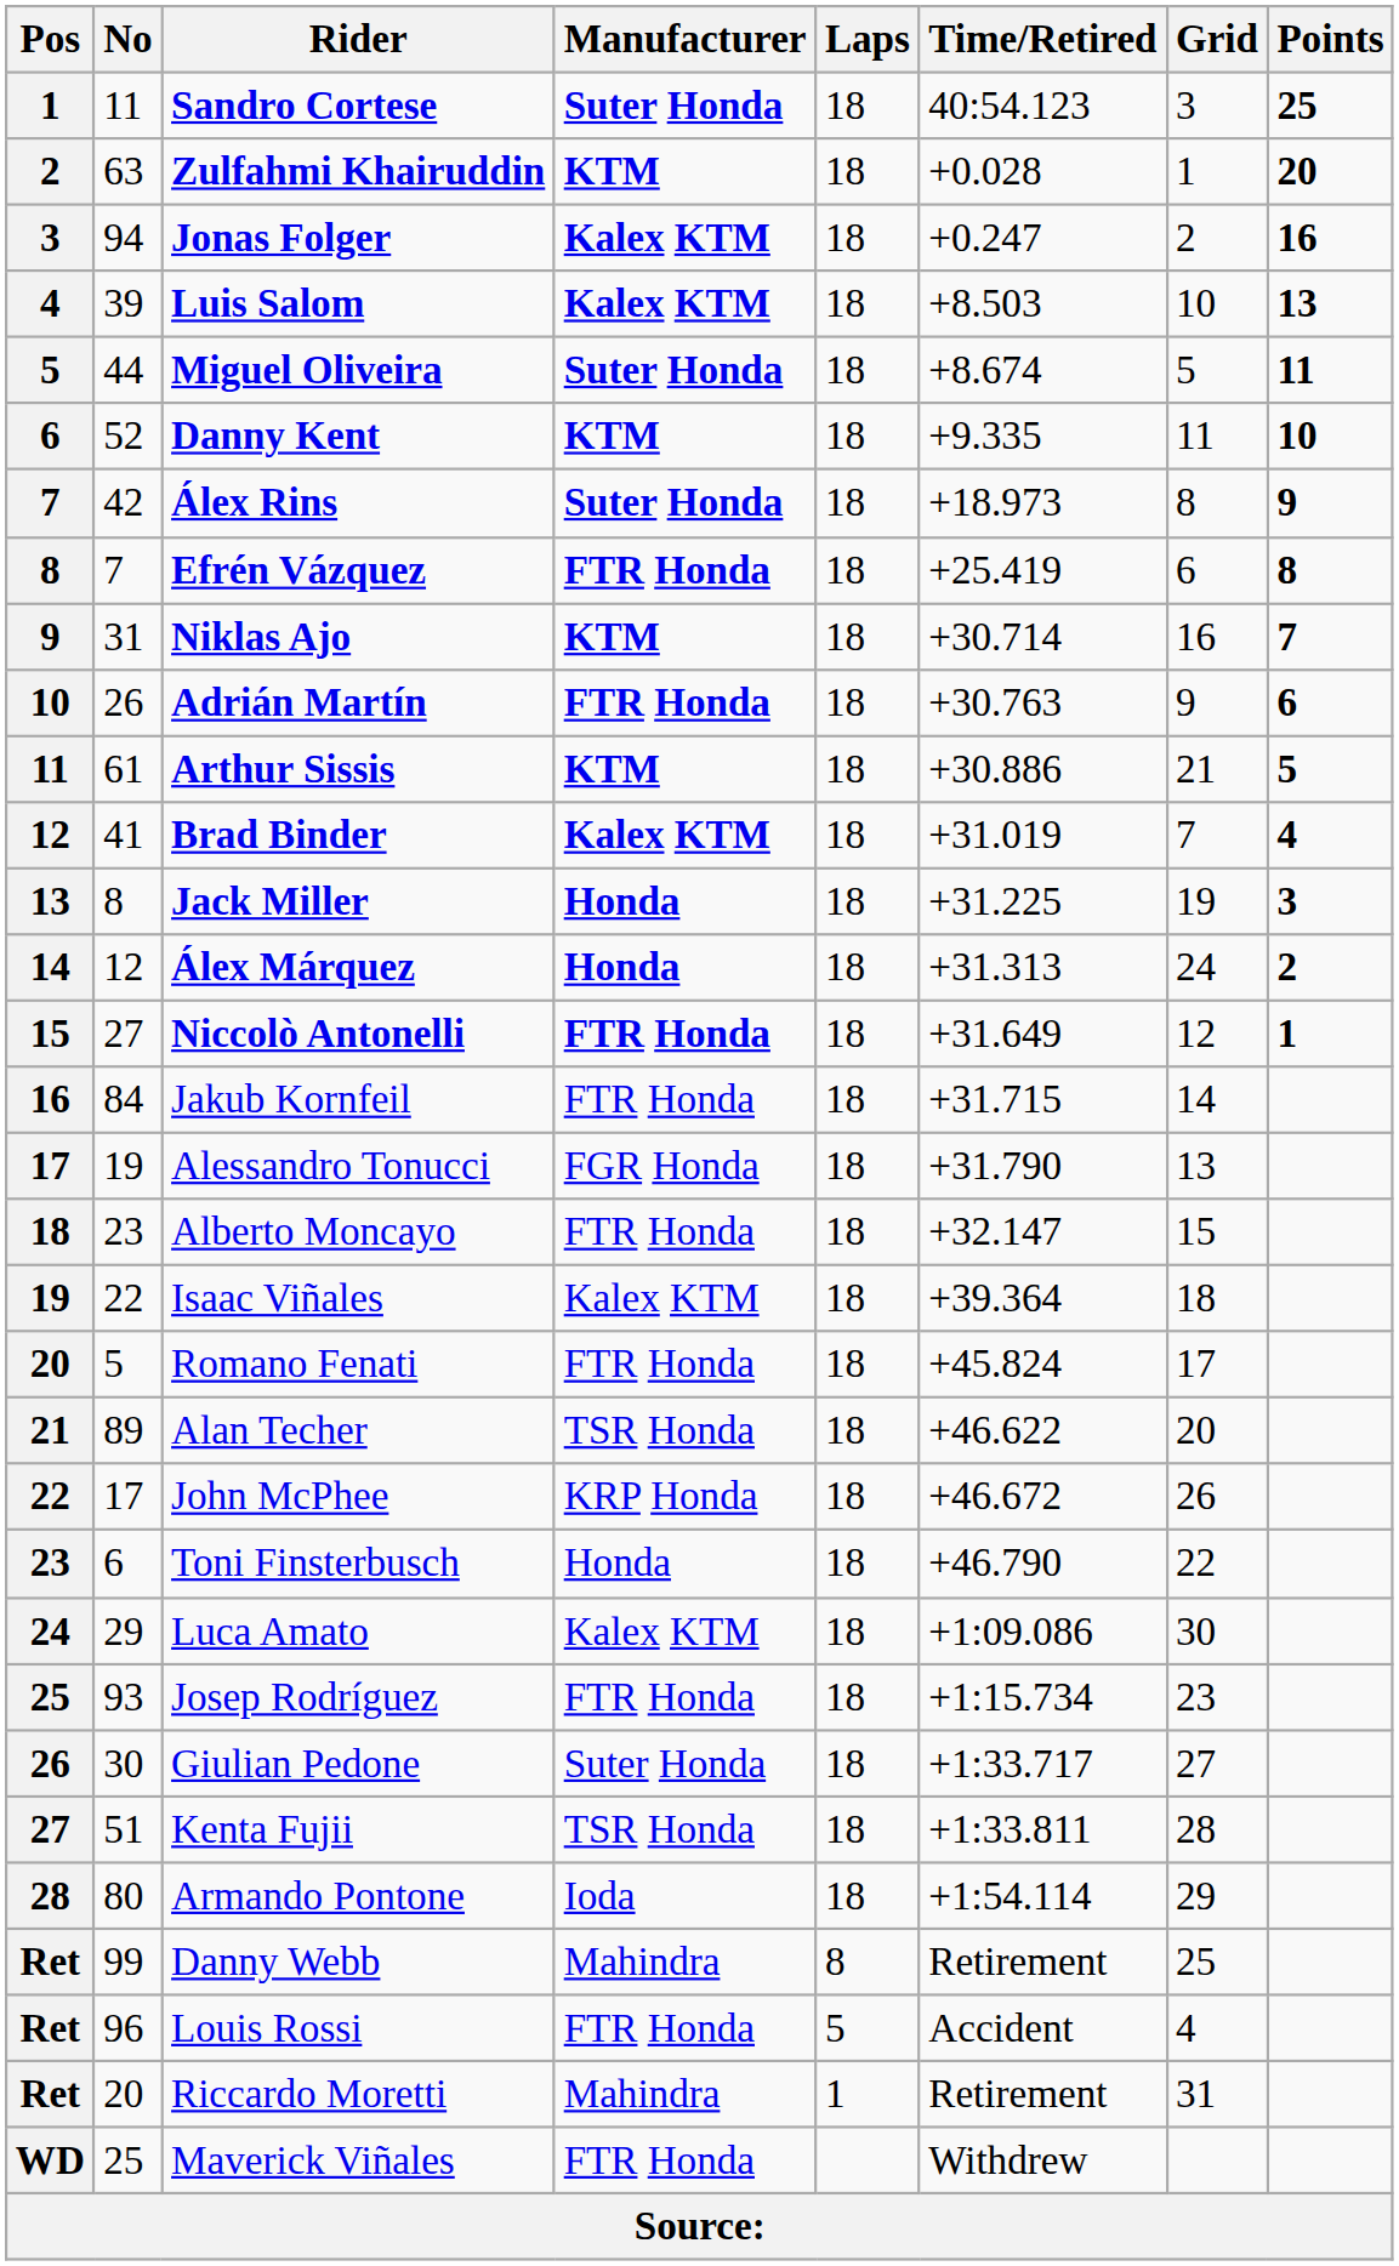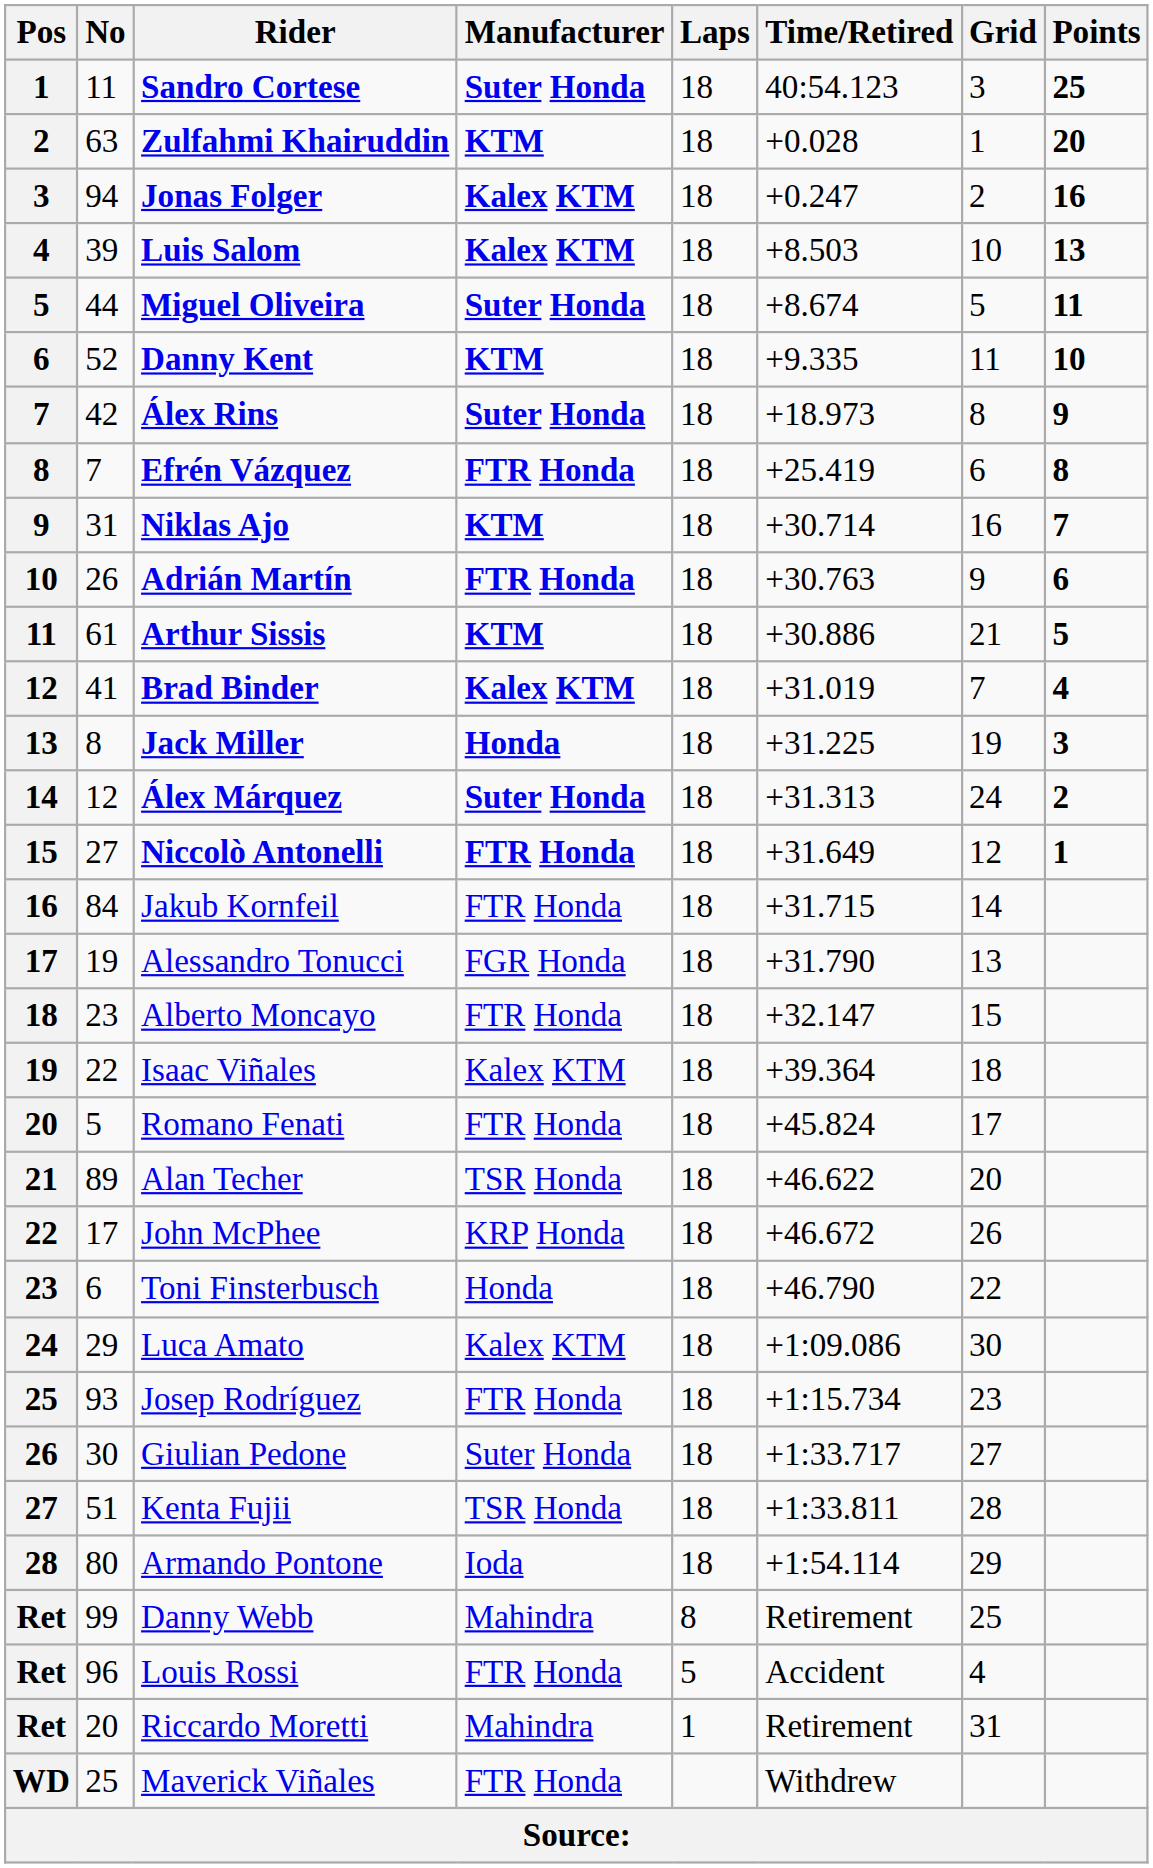Álex Márquez | Manufacturer: Honda -> Suter Honda
